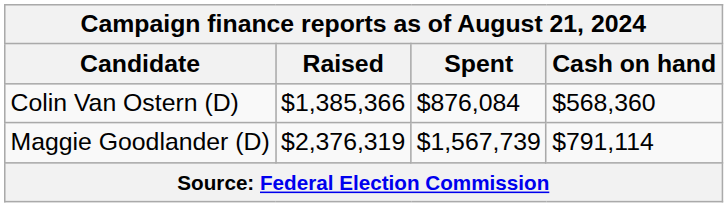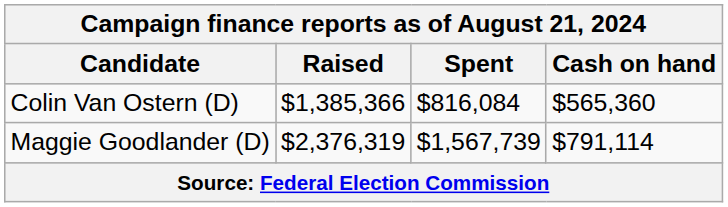Colin Van Ostern (D) | Spent: $876,084 -> $816,084
Colin Van Ostern (D) | Cash on hand: $568,360 -> $565,360
